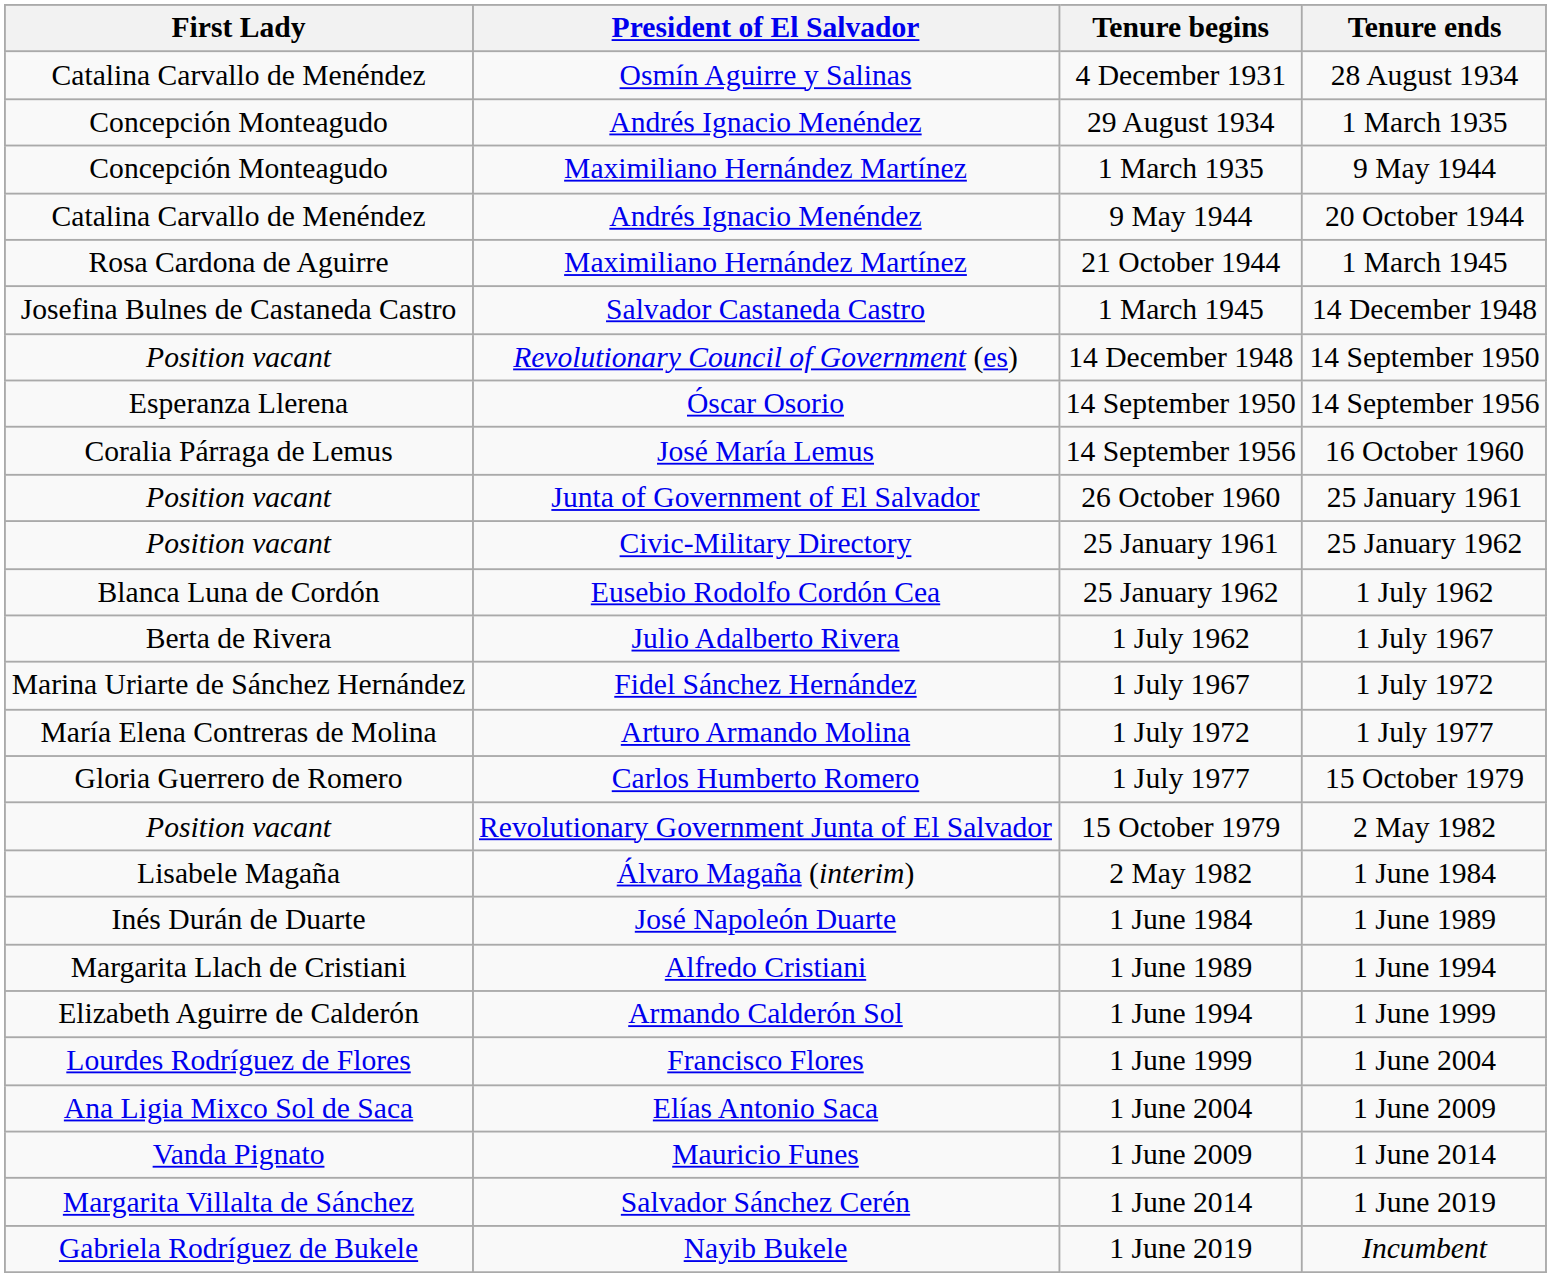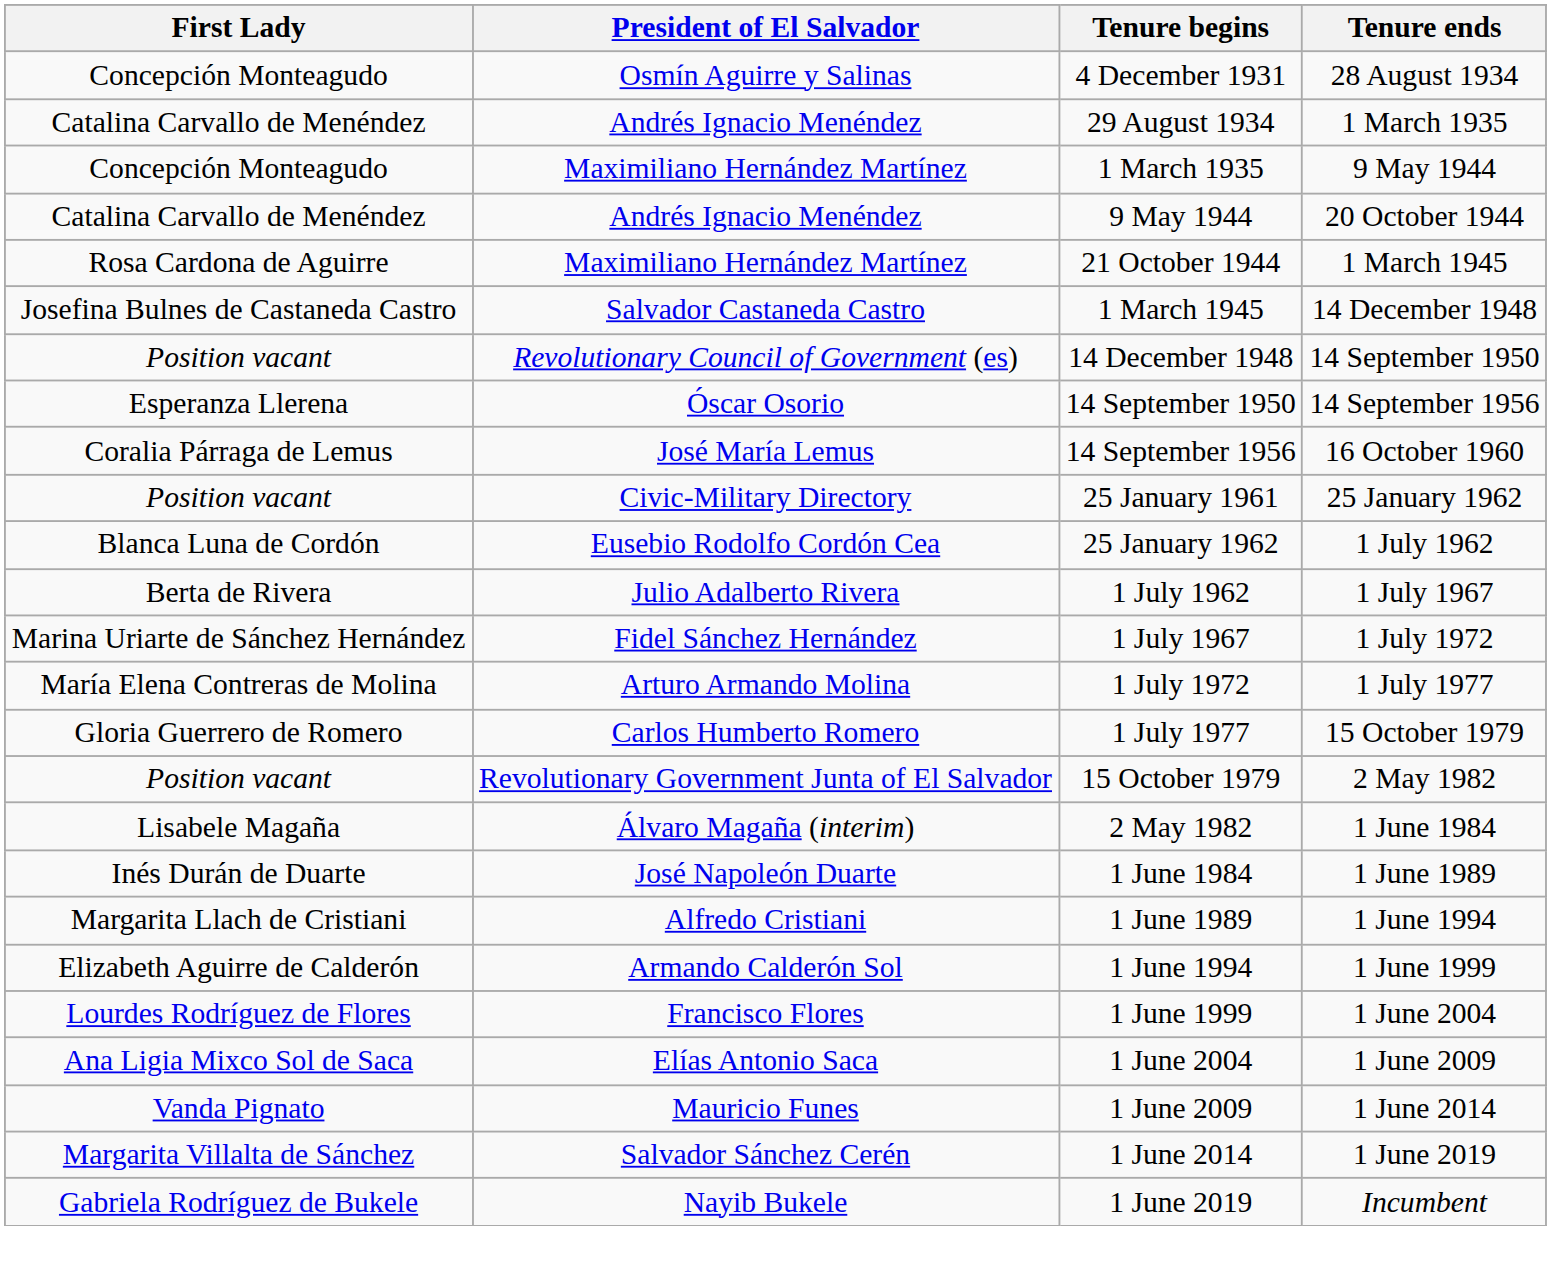4 December 1931 | First Lady: Catalina Carvallo de Menéndez -> Concepción Monteagudo
29 August 1934 | First Lady: Concepción Monteagudo -> Catalina Carvallo de Menéndez
- row: Position vacant | Junta of Government of El Salvador | 26 October 1960 | 25 January 1961
